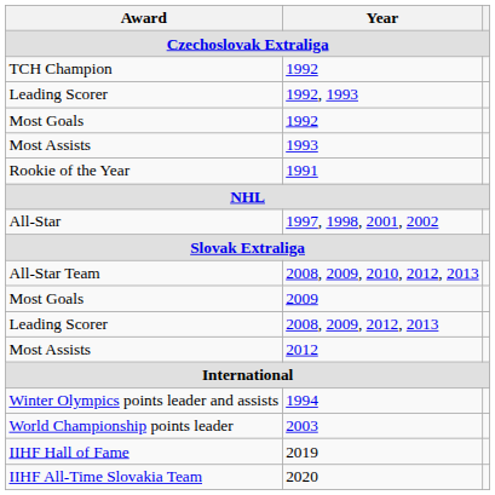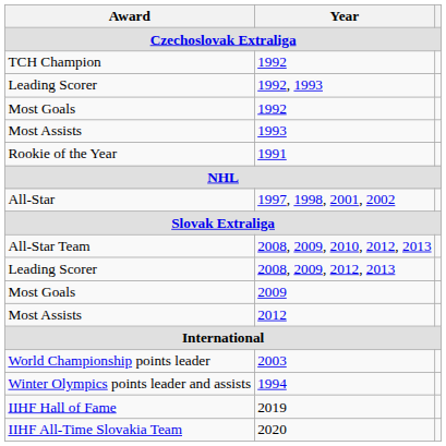rows swapped: 2008, 2009, 2012, 2013 <-> 2009
rows swapped: 2003 <-> 1994
